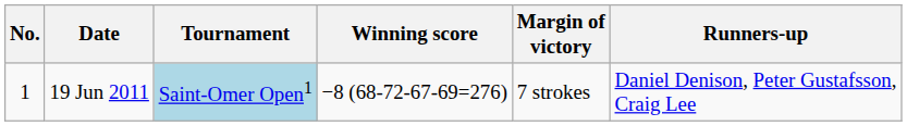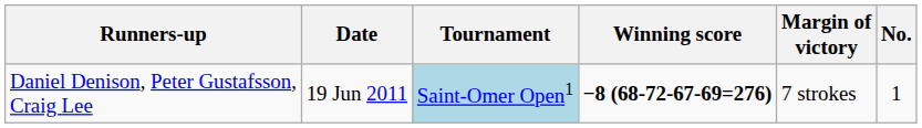columns swapped: No. <-> Runners-up
19 Jun 2011 | Winning score: normal -> bold
